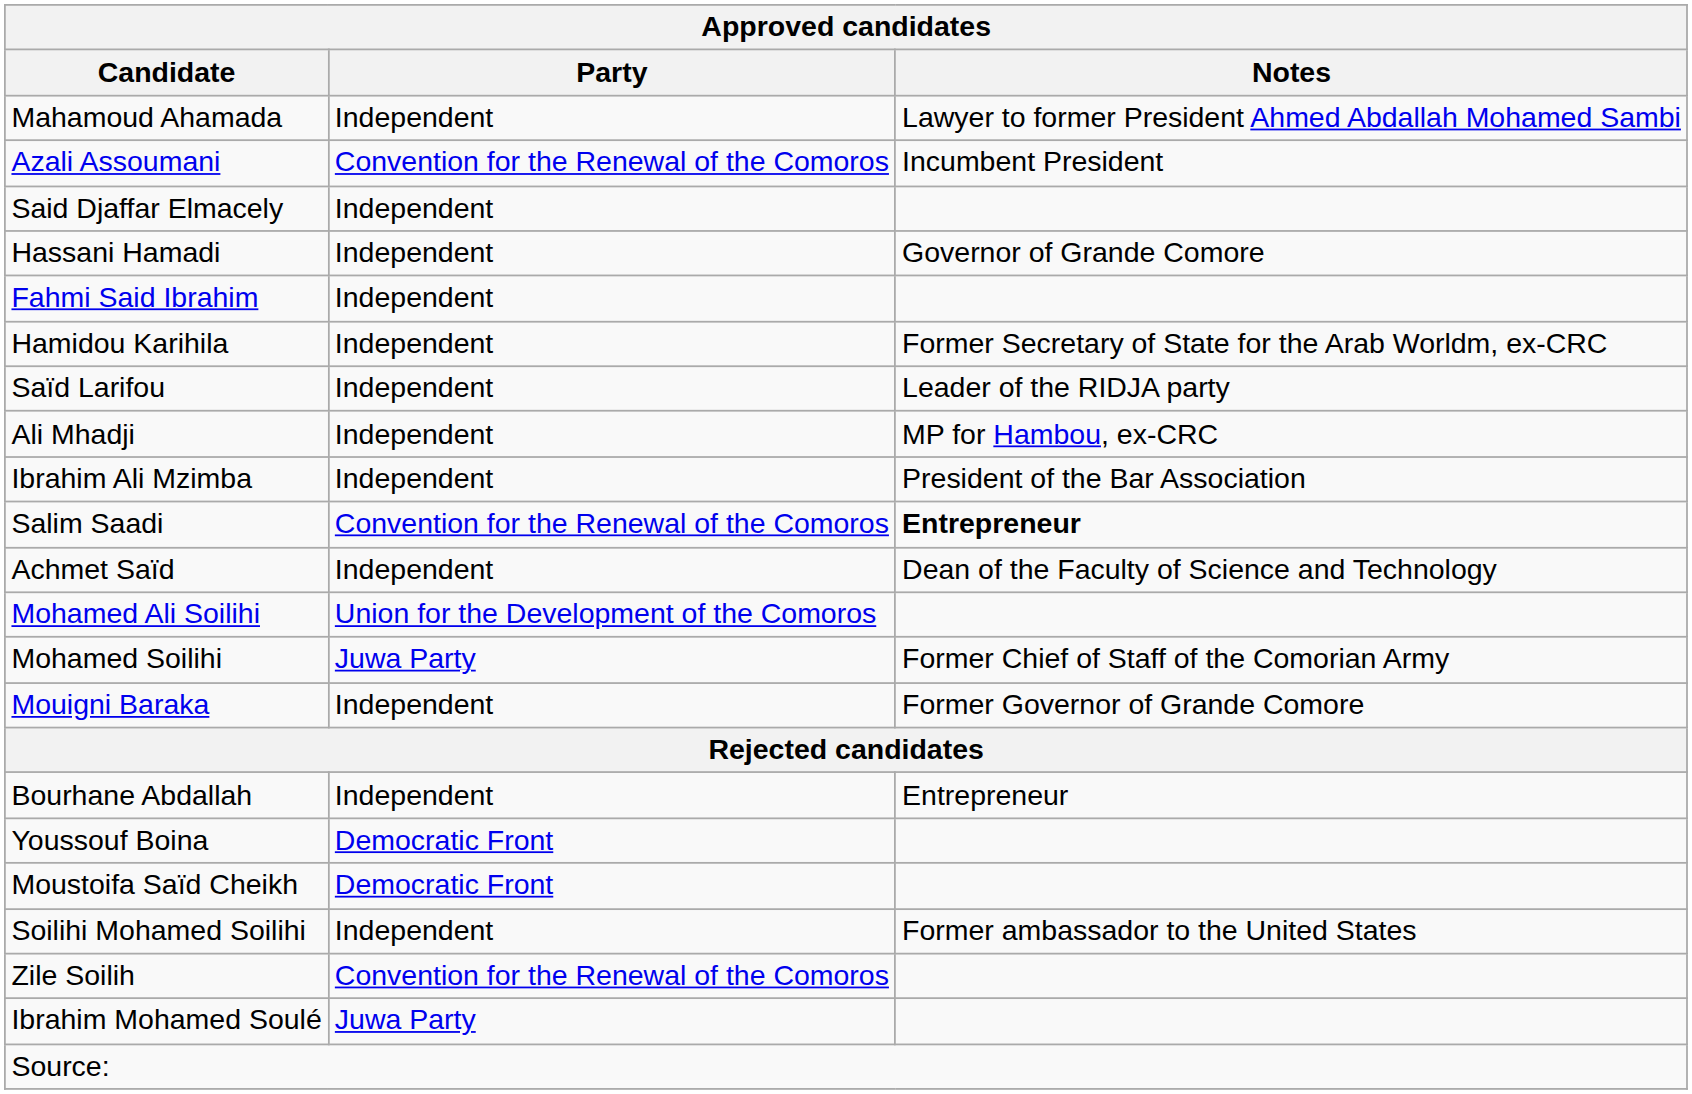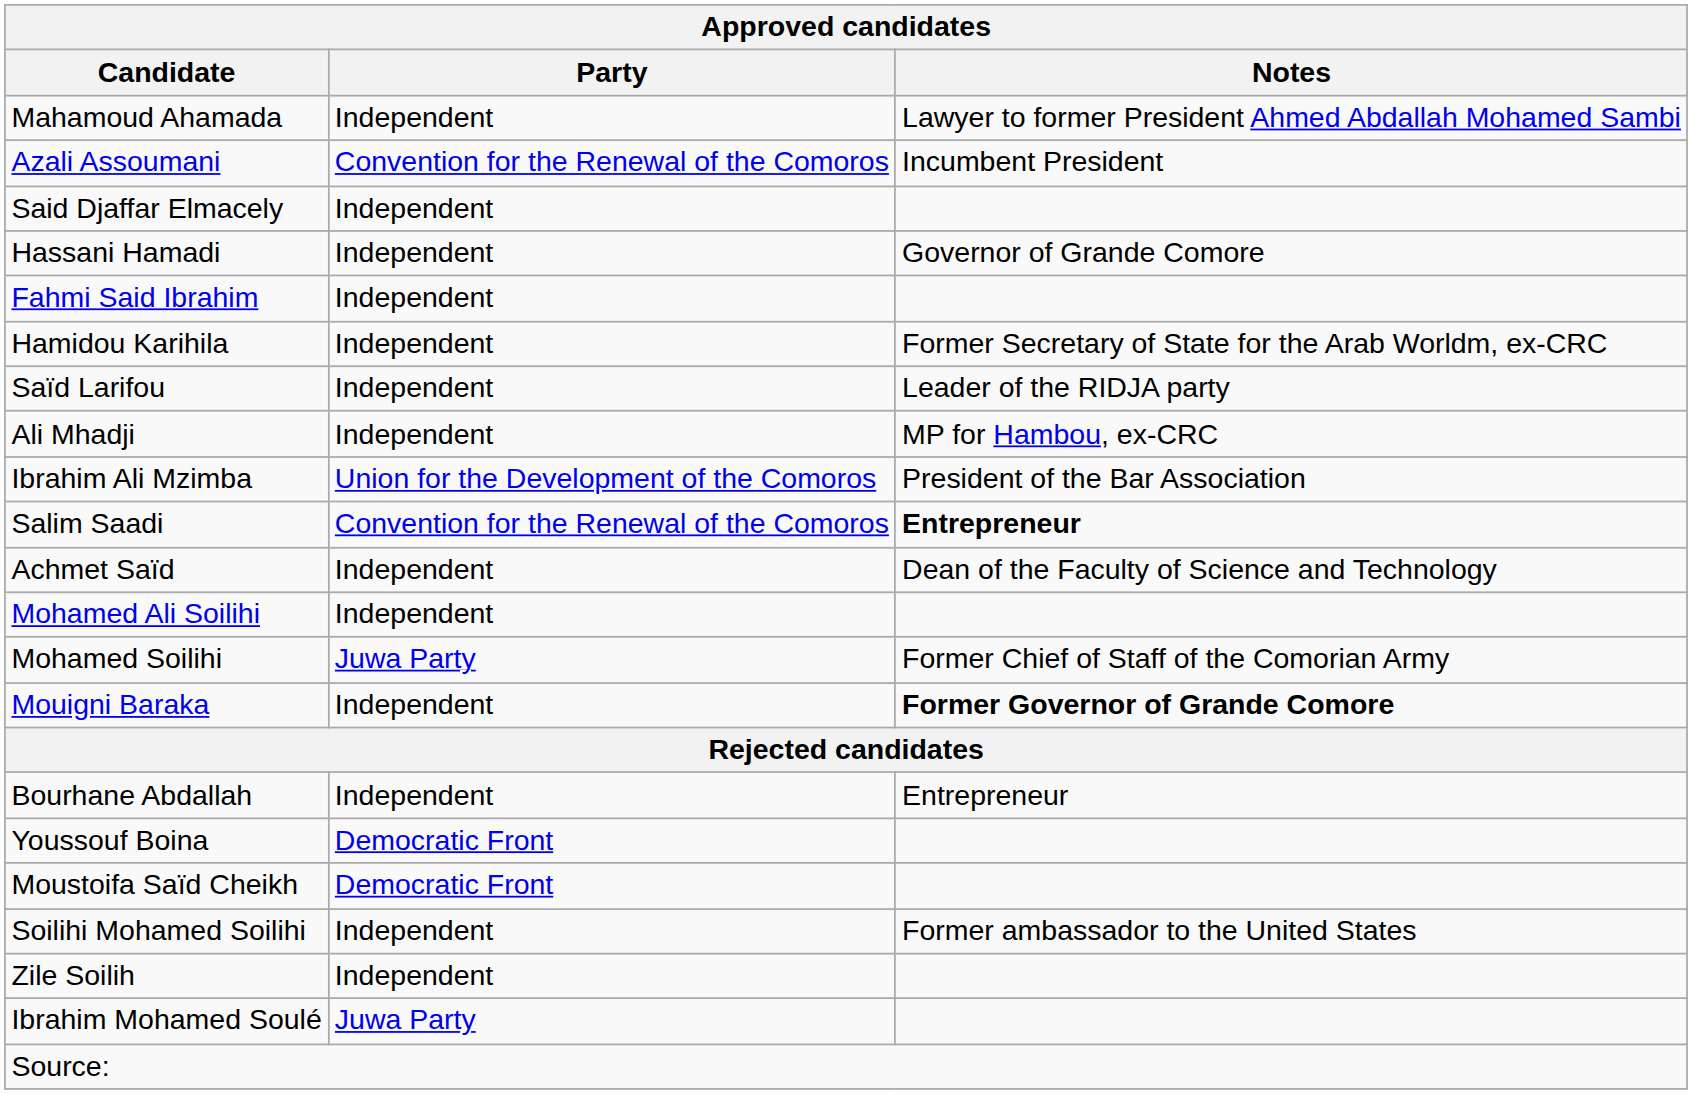Ibrahim Ali Mzimba | Party: Independent -> Union for the Development of the Comoros
Mohamed Ali Soilihi | Party: Union for the Development of the Comoros -> Independent
Mouigni Baraka | Notes: normal -> bold
Zile Soilih | Party: Convention for the Renewal of the Comoros -> Independent
